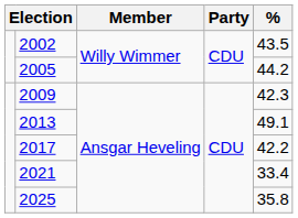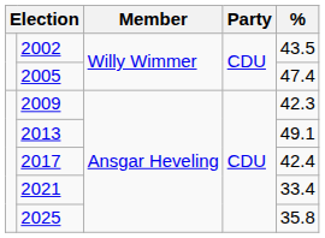2005 | %: 44.2 -> 47.4
2017 | %: 42.2 -> 42.4
